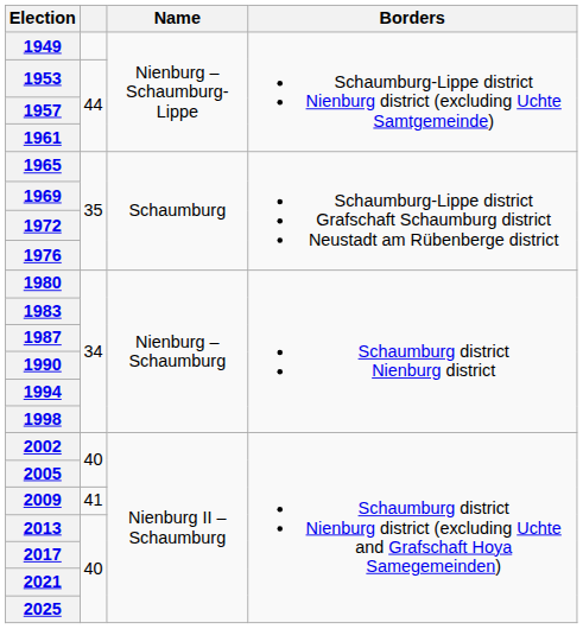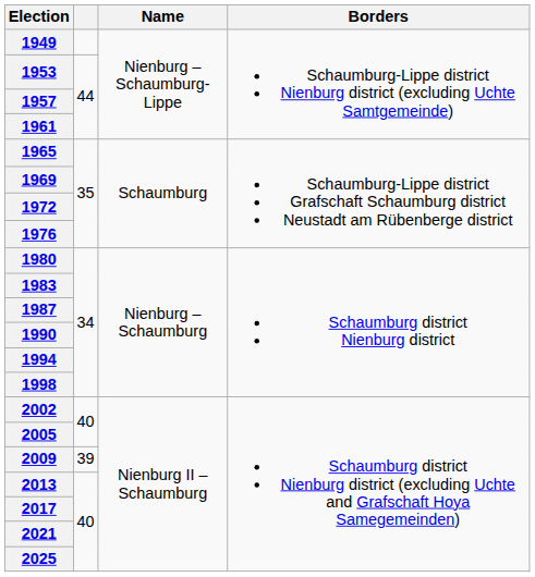2009 | column 2: 41 -> 39
